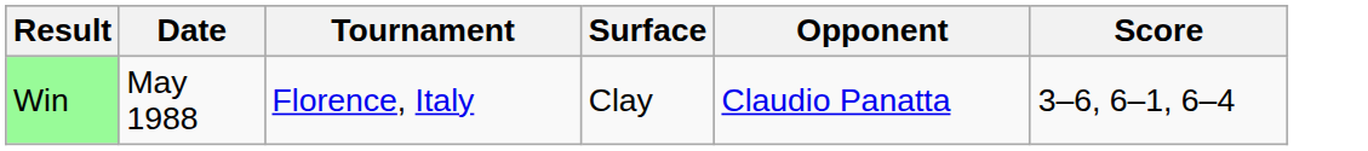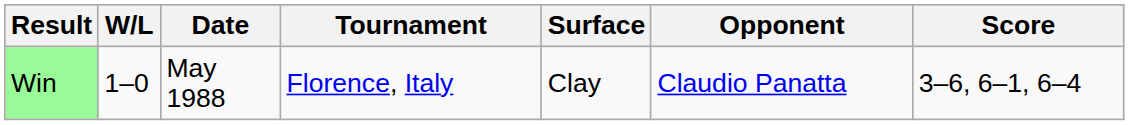+ column: W/L | 1–0
